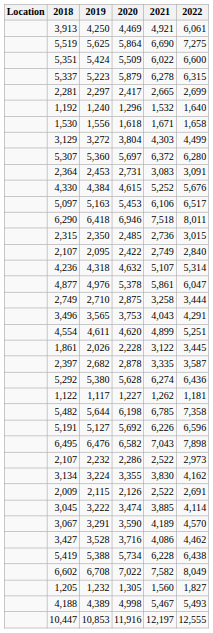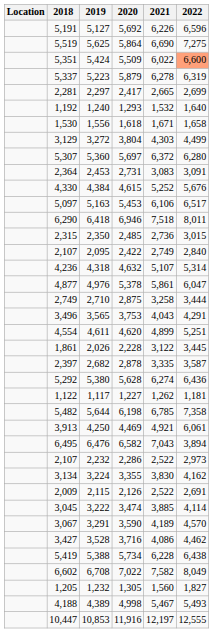rows swapped: 5,127 <-> 4,250
5,424 | 2022: no background -> lightsalmon background
5,223 | 2022: 6,315 -> 6,319
1,240 | 2020: 1,296 -> 1,293
6,476 | 2022: 7,898 -> 3,894
